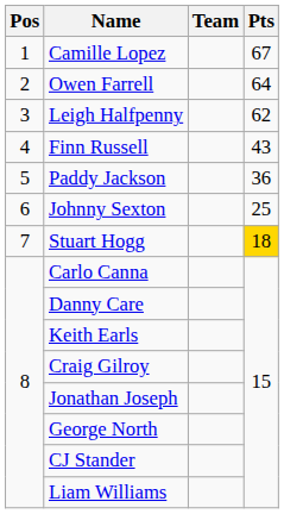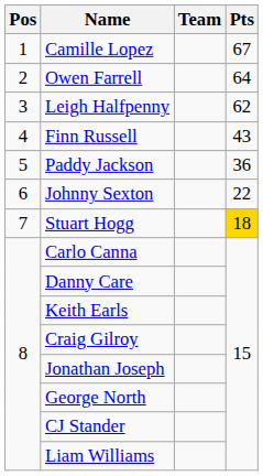Johnny Sexton | Pts: 25 -> 22
